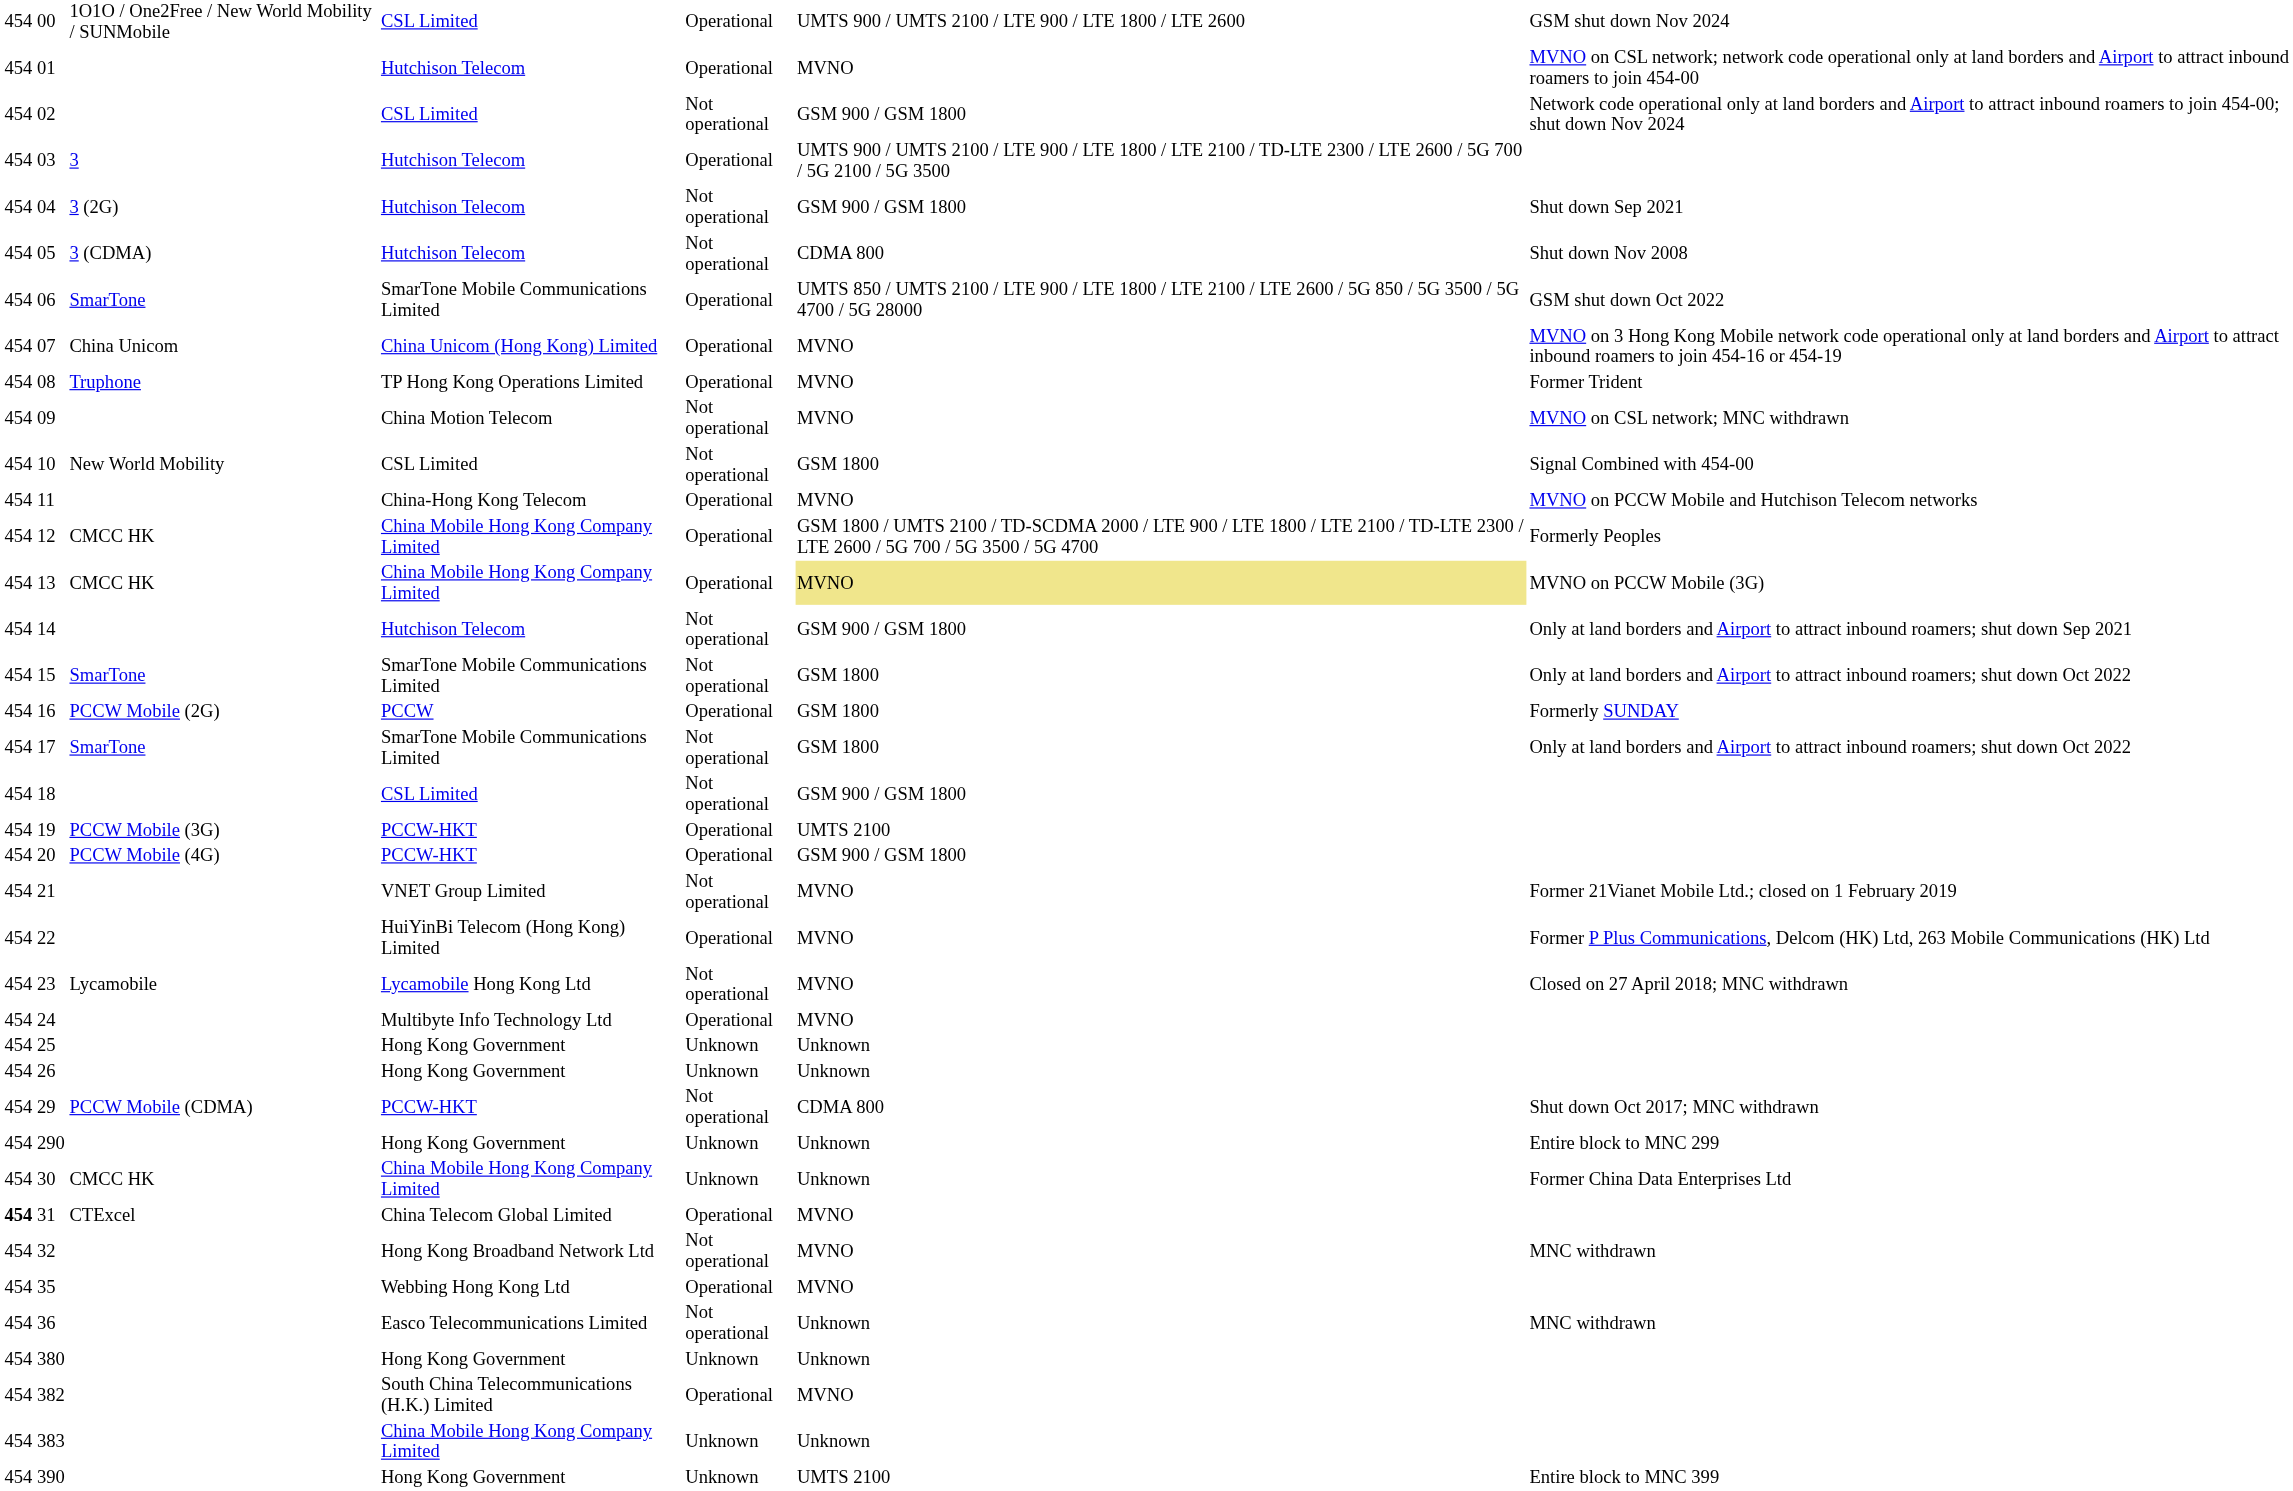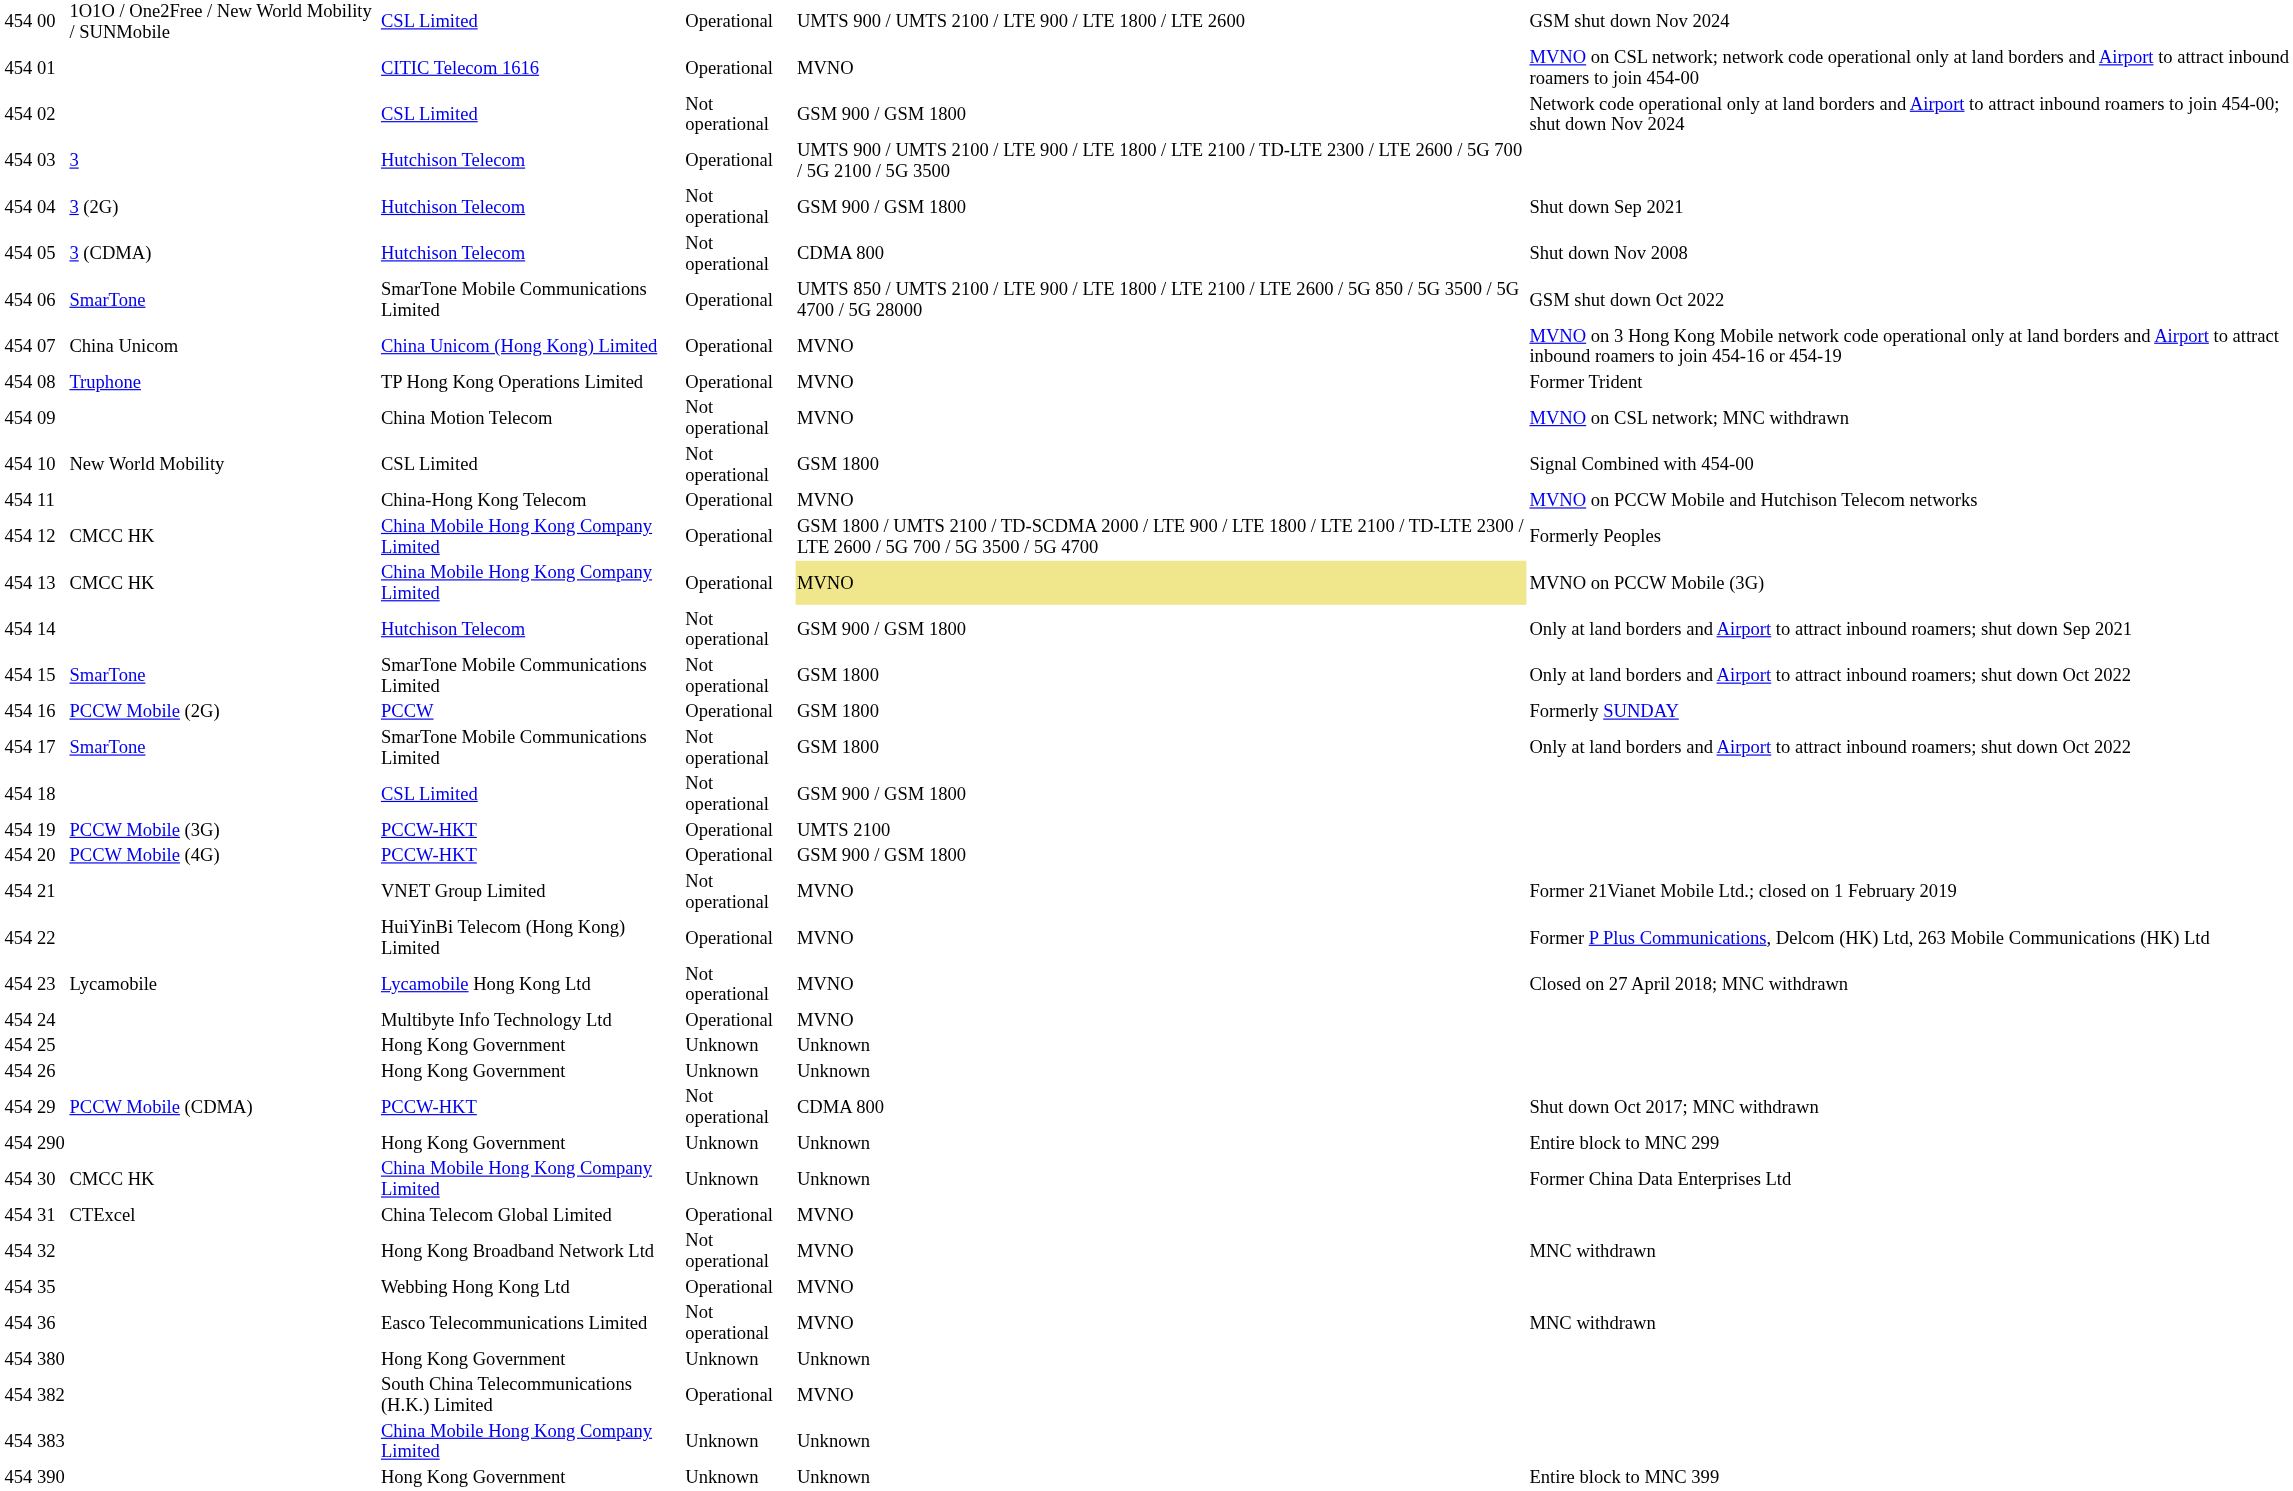01 | column 4: Hutchison Telecom -> CITIC Telecom 1616
31 | column 1: bold -> normal
36 | column 6: Unknown -> MVNO
390 | column 6: UMTS 2100 -> Unknown
